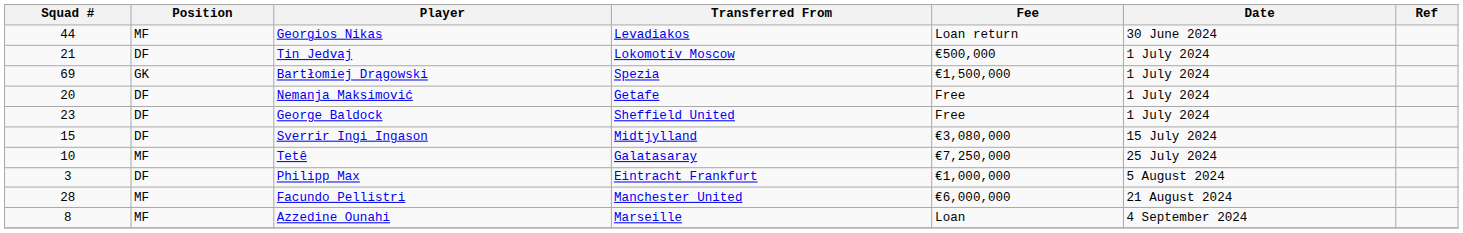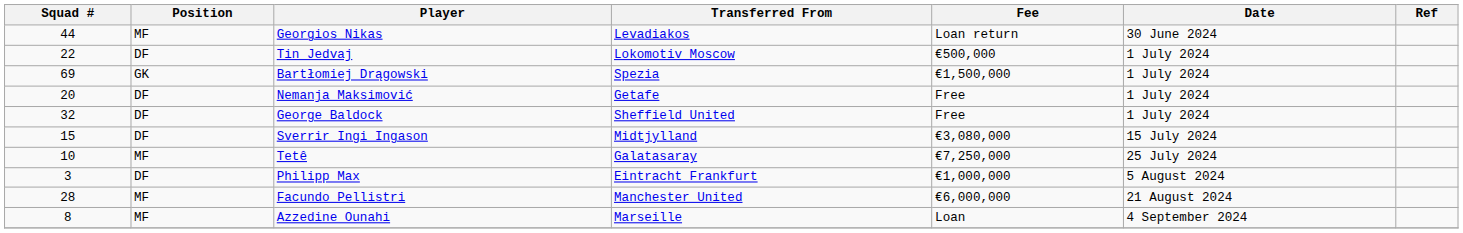Tin Jedvaj | Squad #: 21 -> 22
George Baldock | Squad #: 23 -> 32
